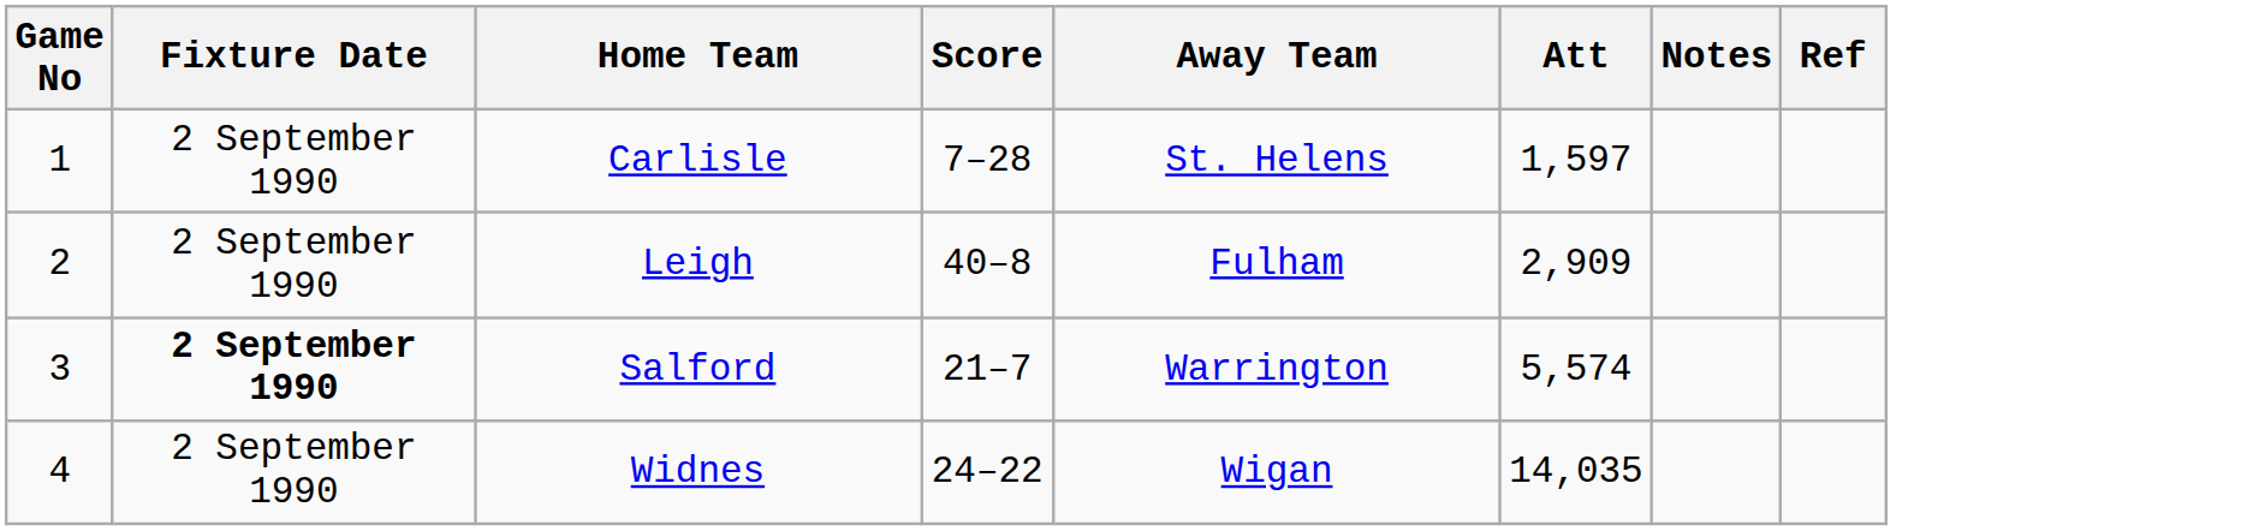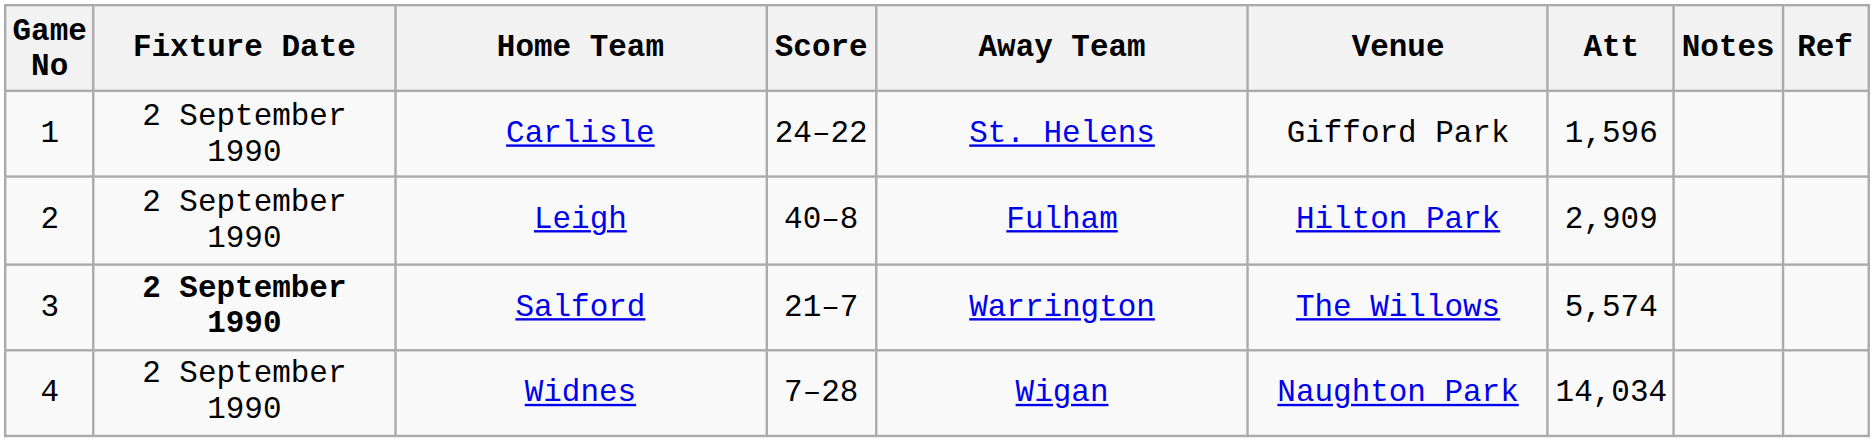+ column: Venue | Gifford Park | Hilton Park | The Willows | Naughton Park
Carlisle | Score: 7–28 -> 24–22
Carlisle | Att: 1,597 -> 1,596
Widnes | Score: 24–22 -> 7–28
Widnes | Att: 14,035 -> 14,034
